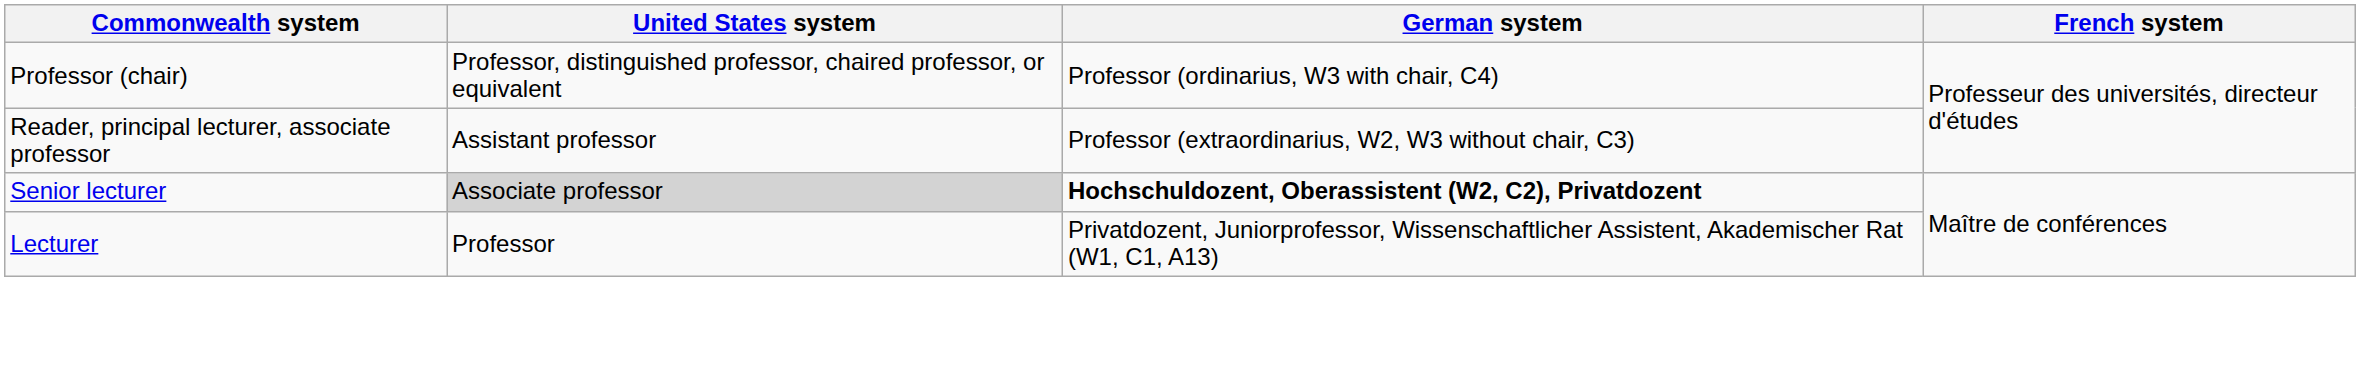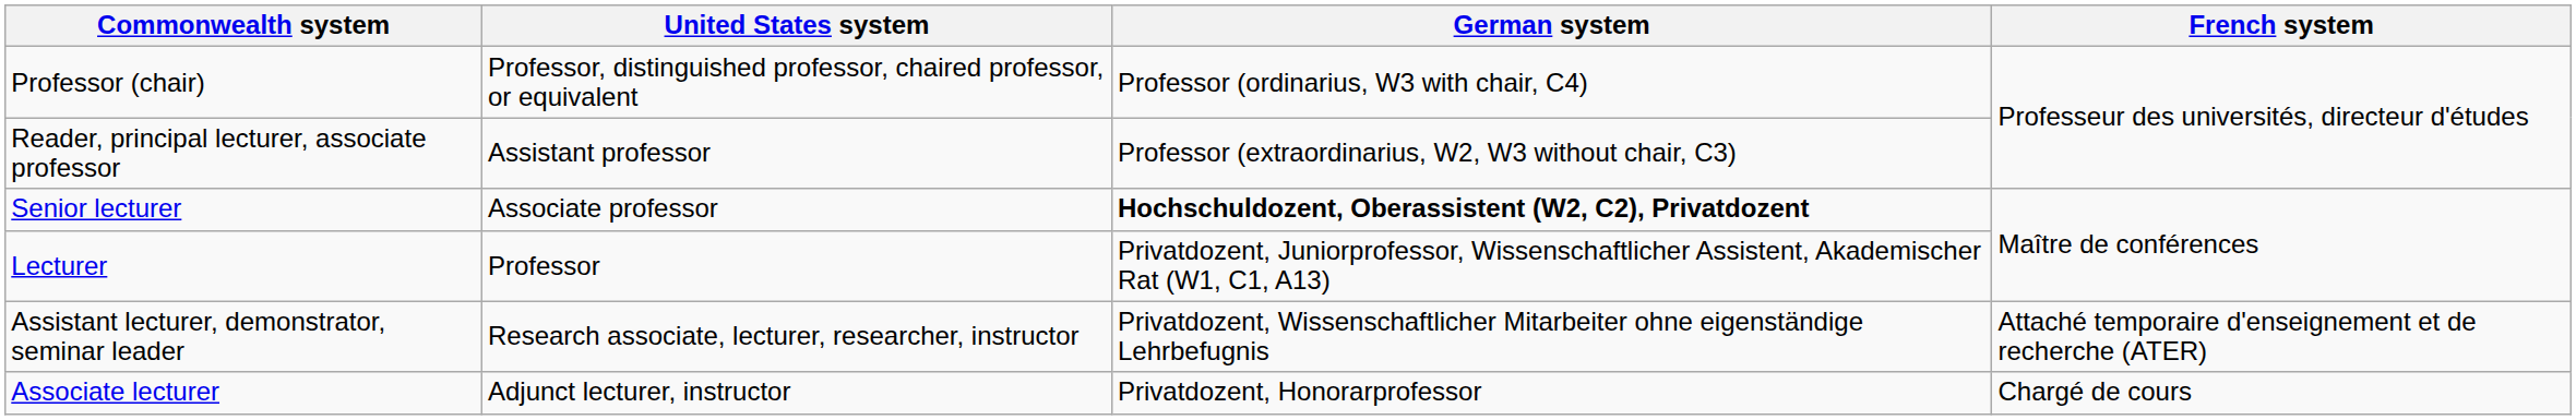Senior lecturer | United States system: lightgrey background -> no background
+ row: Assistant lecturer, demonstrator, seminar leader | Research associate, lecturer, researcher, instructor | Privatdozent, Wissenschaftlicher Mitarbeiter ohne eigenständige Lehrbefugnis | Attaché temporaire d'enseignement et de recherche (ATER)
+ row: Associate lecturer | Adjunct lecturer, instructor | Privatdozent, Honorarprofessor | Chargé de cours
